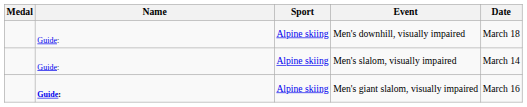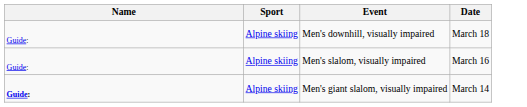- column: Medal
Men's slalom, visually impaired | Date: March 14 -> March 16
Men's giant slalom, visually impaired | Date: March 16 -> March 14
